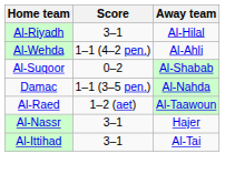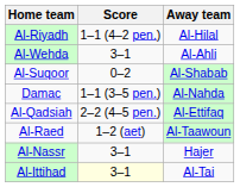Al-Riyadh | Score: 3–1 -> 1–1 (4–2 pen.)
Al-Wehda | Score: 1–1 (4–2 pen.) -> 3–1
+ row: Al-Qadsiah | 2–2 (4–5 pen.) | Al-Ettifaq
Al-Ittihad | Score: no background -> lightyellow background
